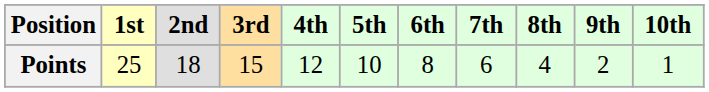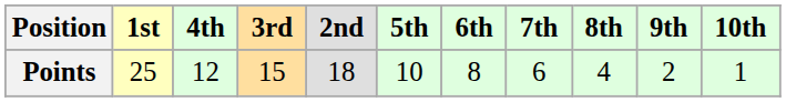columns swapped: 2nd <-> 4th
